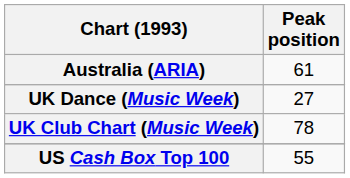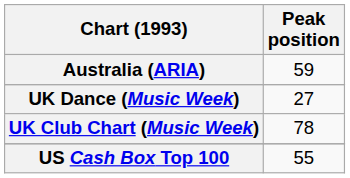Australia (ARIA) | Peak position: 61 -> 59
